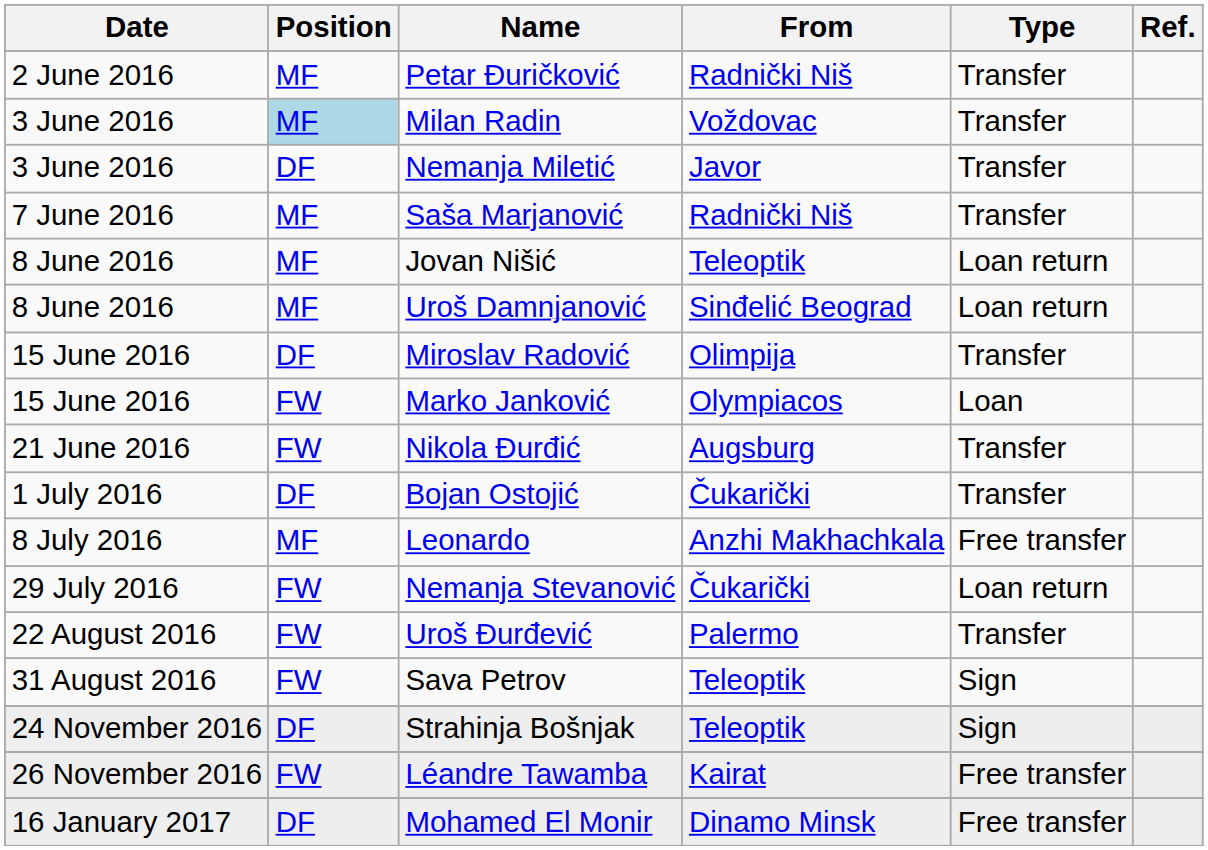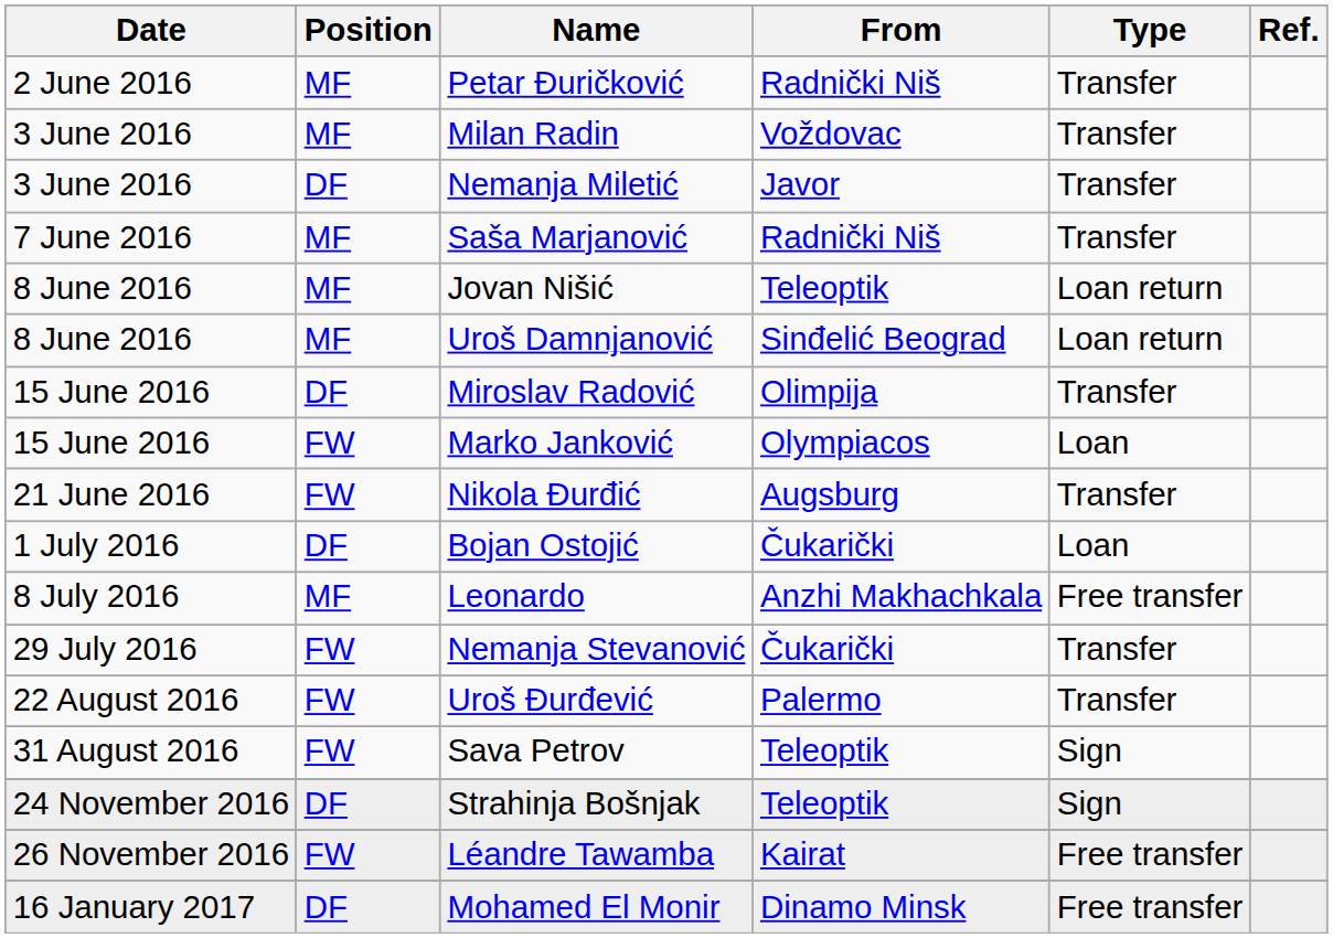Milan Radin | Position: lightblue background -> no background
Bojan Ostojić | Type: Transfer -> Loan
Nemanja Stevanović | Type: Loan return -> Transfer
